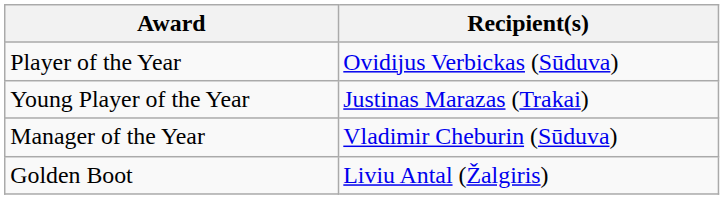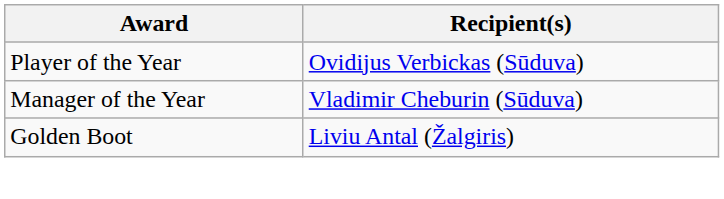- row: Young Player of the Year | Justinas Marazas (Trakai)
